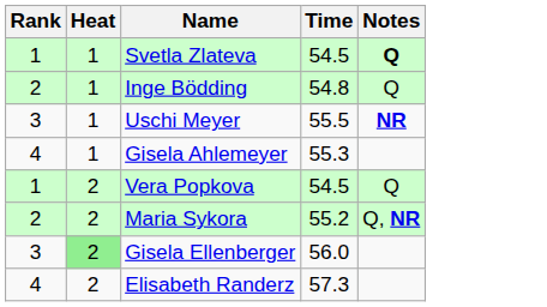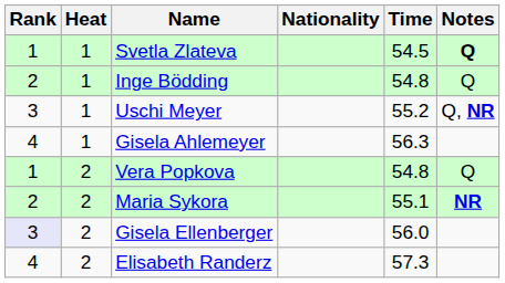+ column: Nationality
Uschi Meyer | Time: 55.5 -> 55.2
Uschi Meyer | Notes: NR -> Q, NR
Gisela Ahlemeyer | Time: 55.3 -> 56.3
Vera Popkova | Time: 54.5 -> 54.8
Maria Sykora | Time: 55.2 -> 55.1
Maria Sykora | Notes: Q, NR -> NR
Gisela Ellenberger | Rank: no background -> lavender background
Gisela Ellenberger | Heat: lightgreen background -> no background
